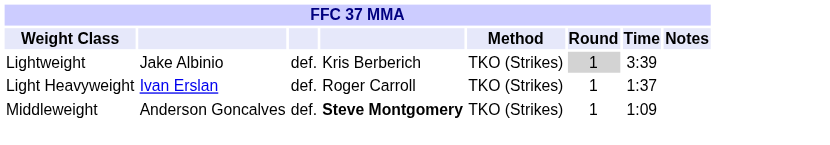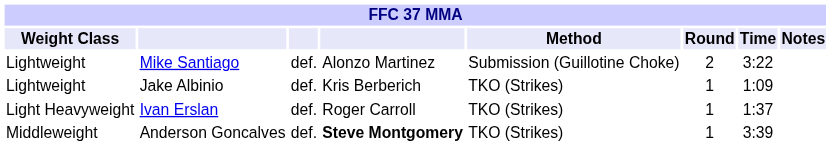+ row: Lightweight | Mike Santiago | def. | Alonzo Martinez | Submission (Guillotine Choke) | 2 | 3:22
Jake Albinio | Round: lightgrey background -> no background
Jake Albinio | Time: 3:39 -> 1:09
Anderson Goncalves | Time: 1:09 -> 3:39
